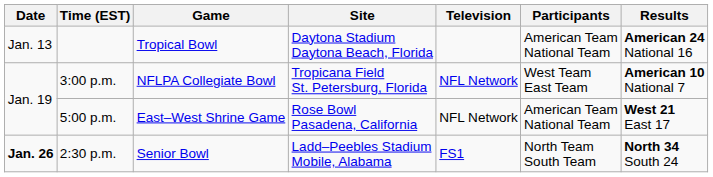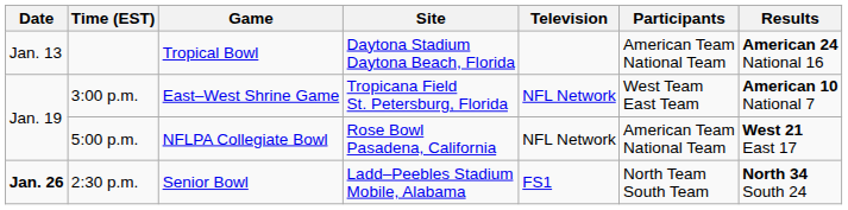3:00 p.m. | Game: NFLPA Collegiate Bowl -> East–West Shrine Game
5:00 p.m. | Game: East–West Shrine Game -> NFLPA Collegiate Bowl
